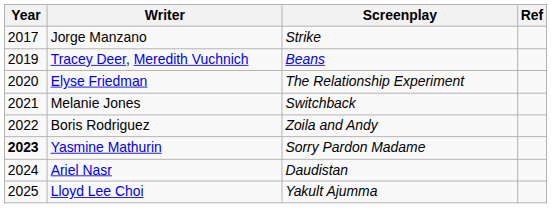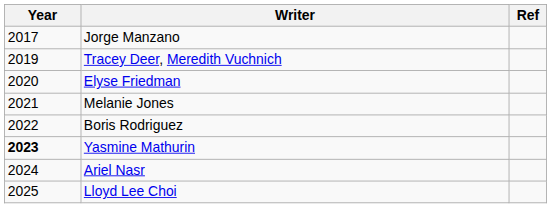- column: Screenplay | Strike | Beans | The Relationship Experiment | Switchback | Zoila and Andy | Sorry Pardon Madame | Daudistan | Yakult Ajumma
